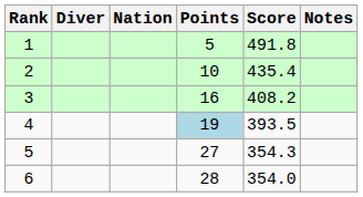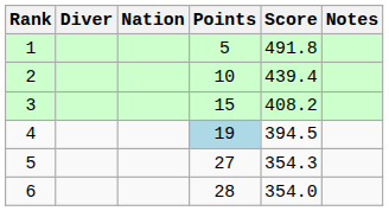2 | Score: 435.4 -> 439.4
3 | Points: 16 -> 15
4 | Score: 393.5 -> 394.5
